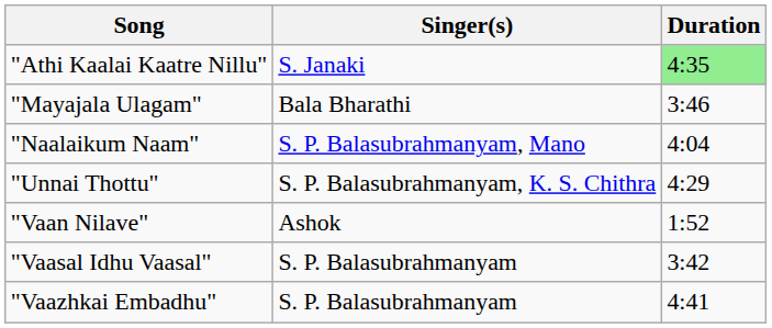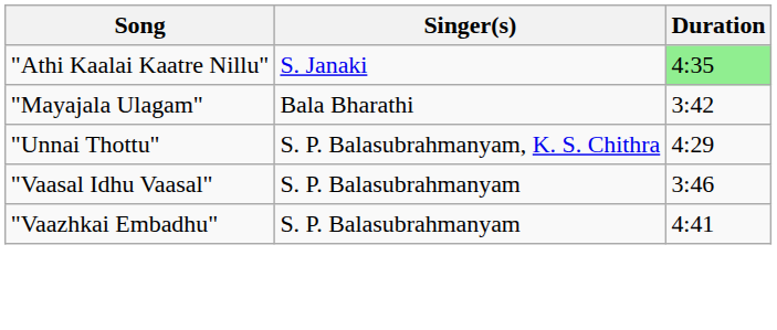"Mayajala Ulagam" | Duration: 3:46 -> 3:42
- row: "Naalaikum Naam" | S. P. Balasubrahmanyam, Mano | 4:04
- row: "Vaan Nilave" | Ashok | 1:52
"Vaasal Idhu Vaasal" | Duration: 3:42 -> 3:46
